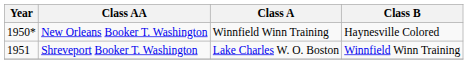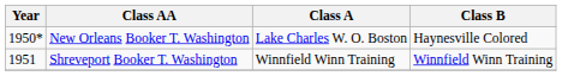New Orleans Booker T. Washington | Class A: Winnfield Winn Training -> Lake Charles W. O. Boston
Shreveport Booker T. Washington | Class A: Lake Charles W. O. Boston -> Winnfield Winn Training
